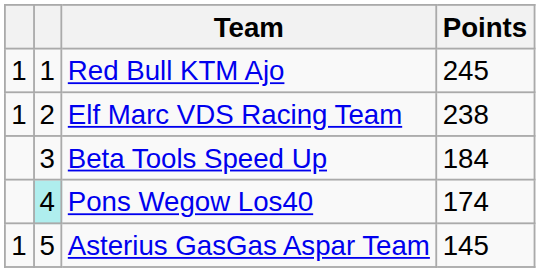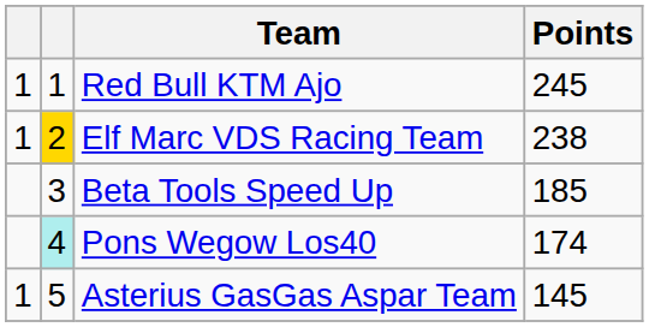Elf Marc VDS Racing Team | column 2: no background -> gold background
Beta Tools Speed Up | Points: 184 -> 185
